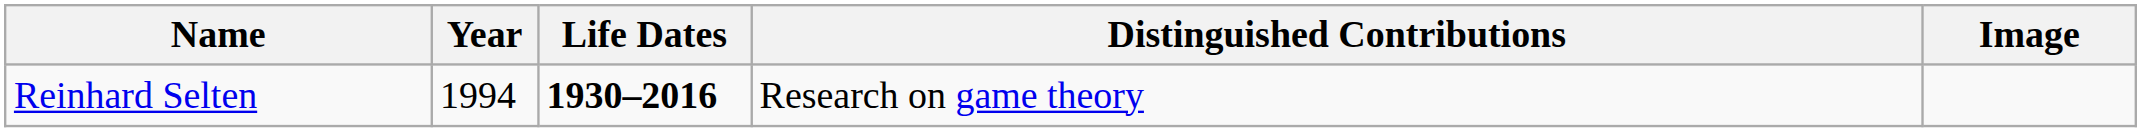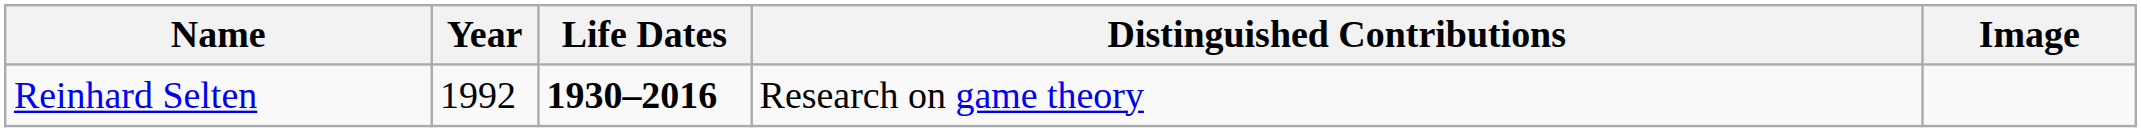Reinhard Selten | Year: 1994 -> 1992
